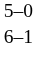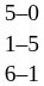+ row: 1–5
